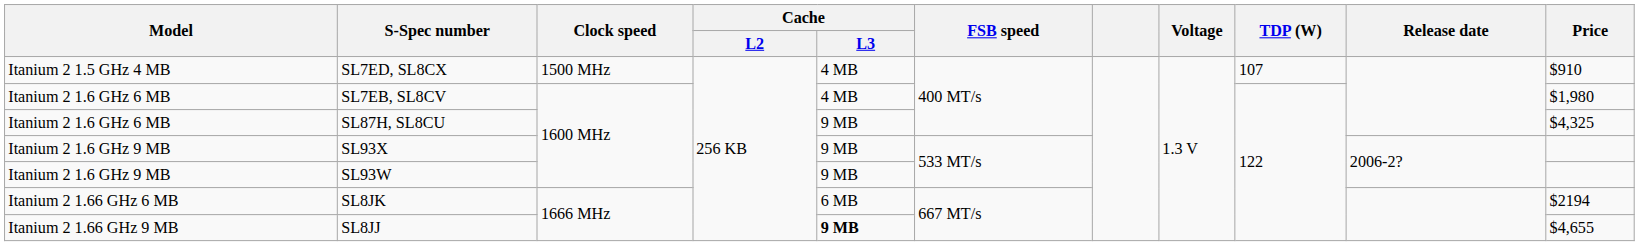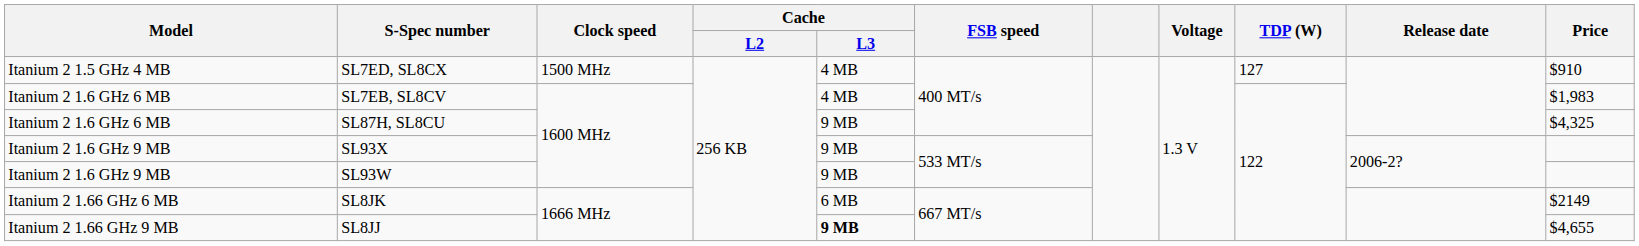SL7ED, SL8CX | TDP (W): 107 -> 127
SL7EB, SL8CV | Price: $1,980 -> $1,983
SL8JK | Price: $2194 -> $2149
